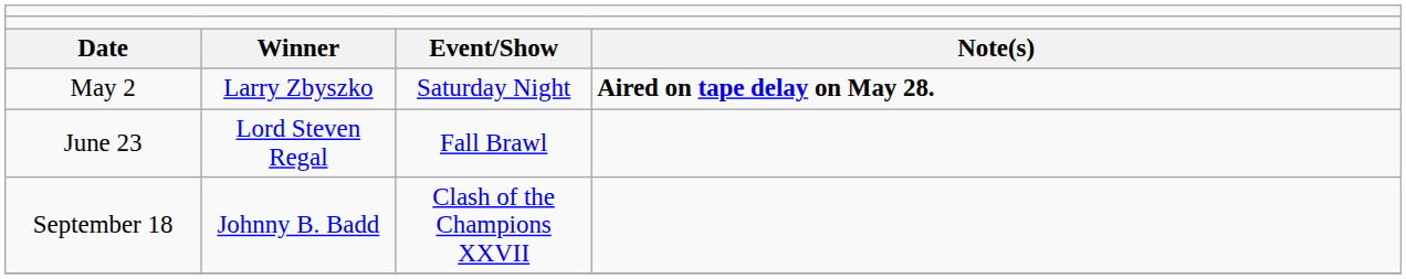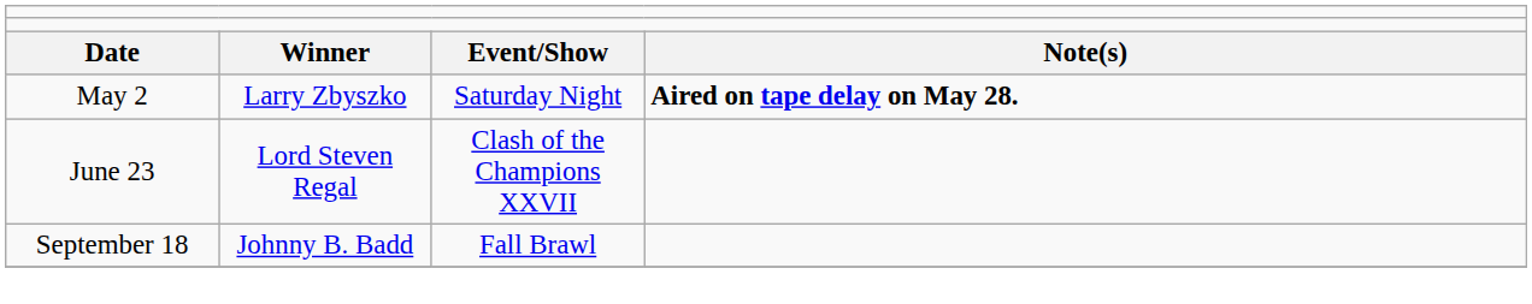June 23 | column 3: Fall Brawl -> Clash of the Champions XXVII
September 18 | column 3: Clash of the Champions XXVII -> Fall Brawl
